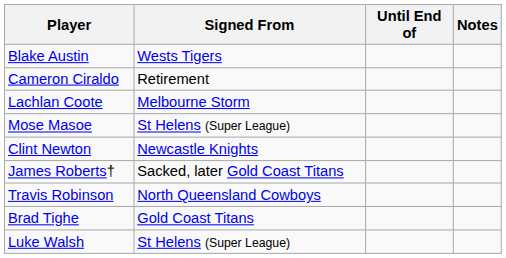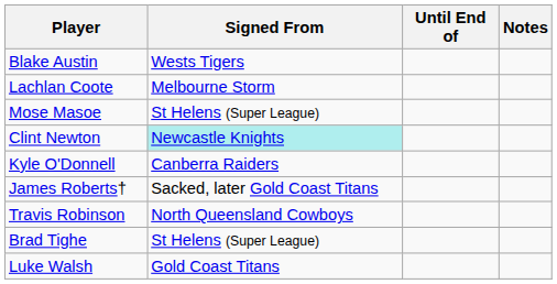- row: Cameron Ciraldo | Retirement
Clint Newton | Signed From: no background -> paleturquoise background
+ row: Kyle O'Donnell | Canberra Raiders
Brad Tighe | Signed From: Gold Coast Titans -> St Helens (Super League)
Luke Walsh | Signed From: St Helens (Super League) -> Gold Coast Titans
